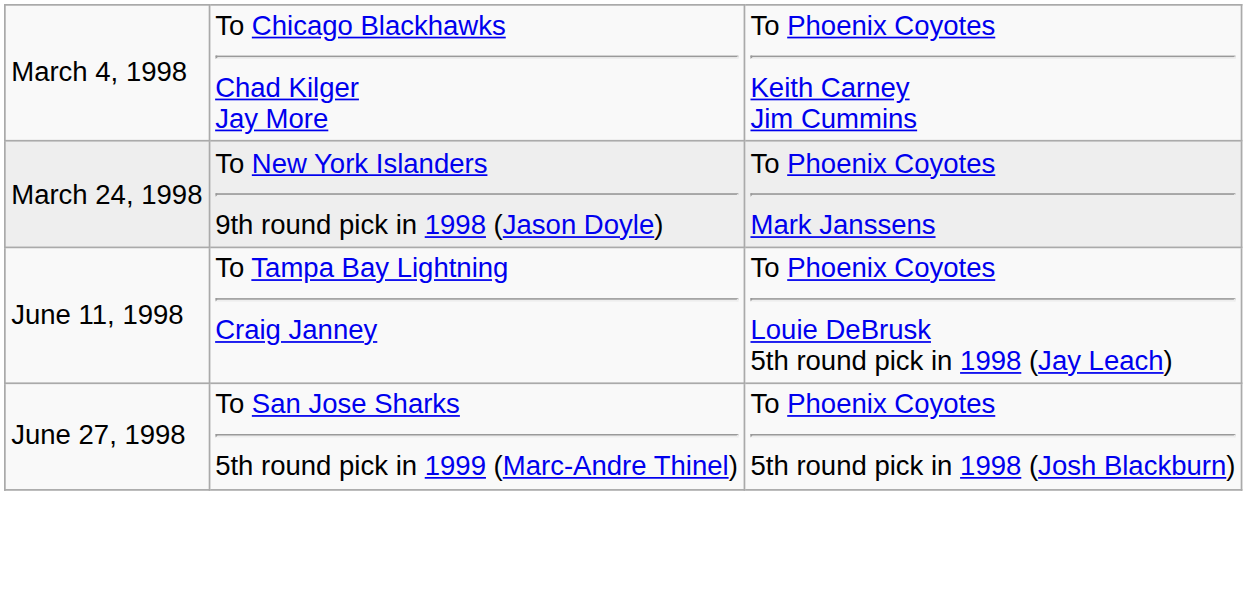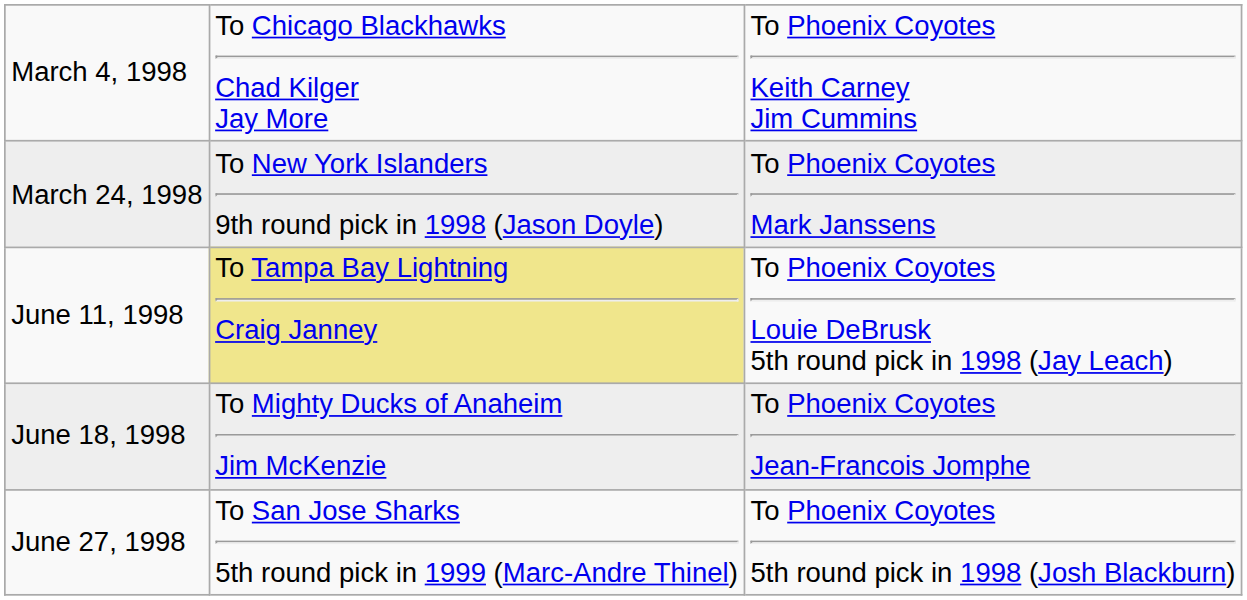June 11, 1998 | column 2: no background -> khaki background
+ row: June 18, 1998 | To Mighty Ducks of Anaheim Jim McKenzie | To Phoenix Coyotes Jean-Francois Jomphe
